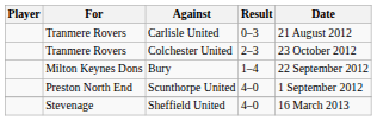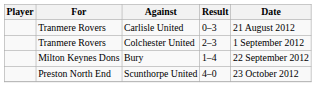Colchester United | Date: 23 October 2012 -> 1 September 2012
Scunthorpe United | Date: 1 September 2012 -> 23 October 2012
- row: Stevenage | Sheffield United | 4–0 | 16 March 2013
